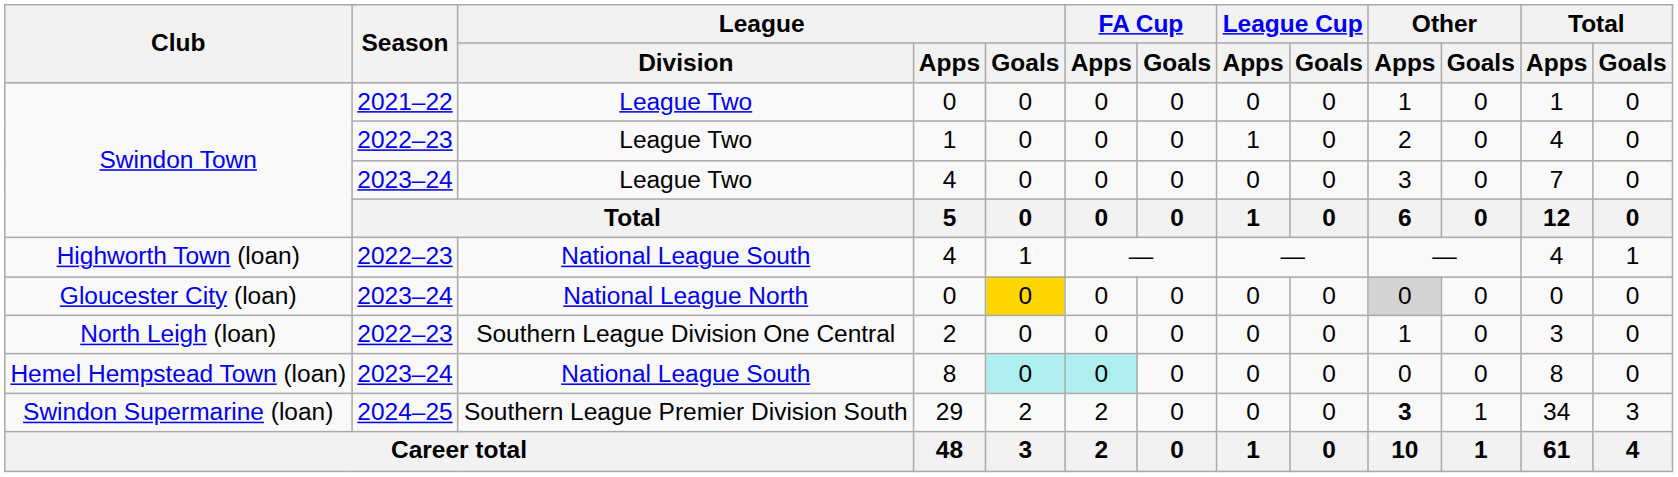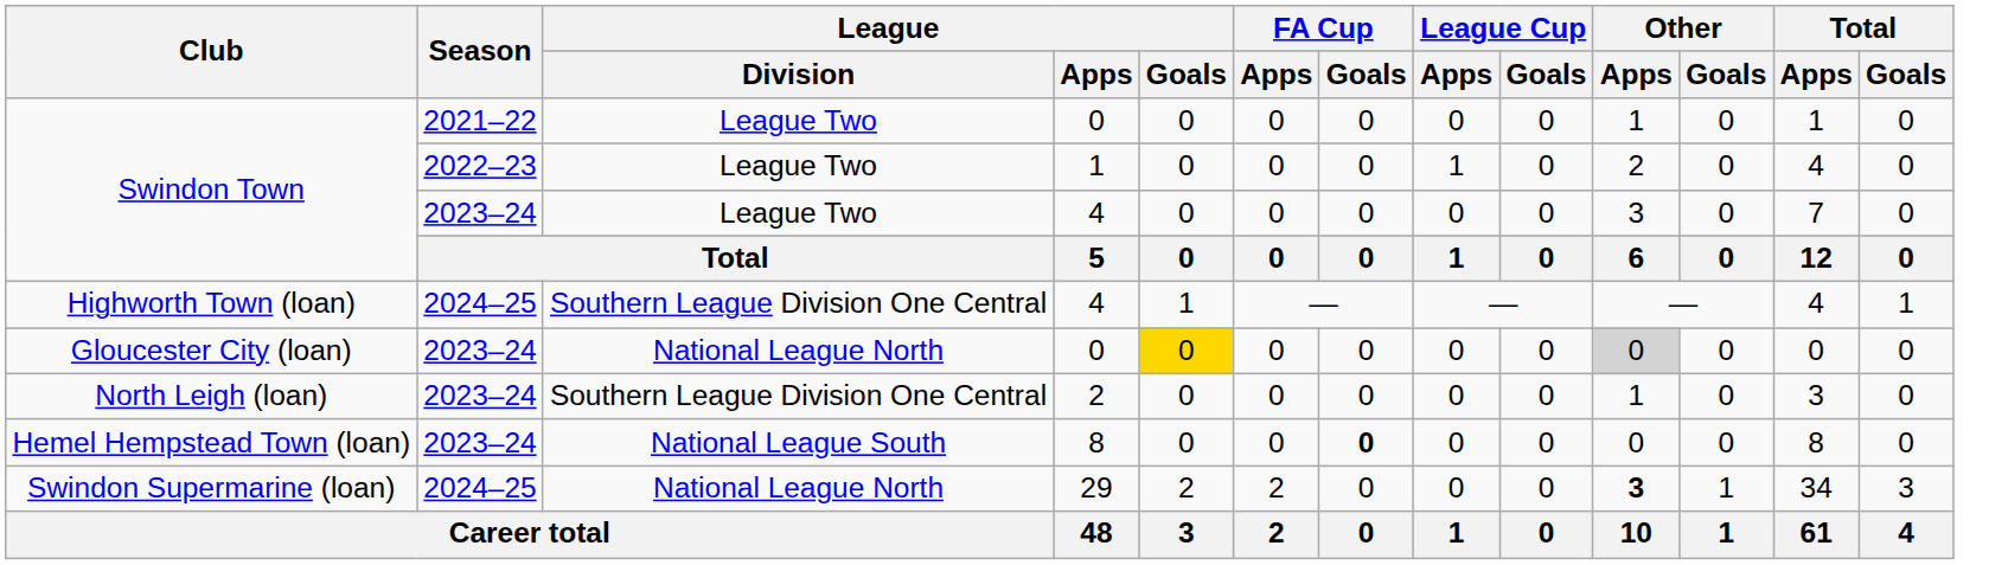Highworth Town (loan) | Season: 2022–23 -> 2024–25
Highworth Town (loan) | League / Division: National League South -> Southern League Division One Central
North Leigh (loan) | Season: 2022–23 -> 2023–24
Hemel Hempstead Town (loan) | League / Goals: paleturquoise background -> no background
Hemel Hempstead Town (loan) | FA Cup / Apps: paleturquoise background -> no background
Hemel Hempstead Town (loan) | FA Cup / Goals: normal -> bold
Swindon Supermarine (loan) | League / Division: Southern League Premier Division South -> National League North
